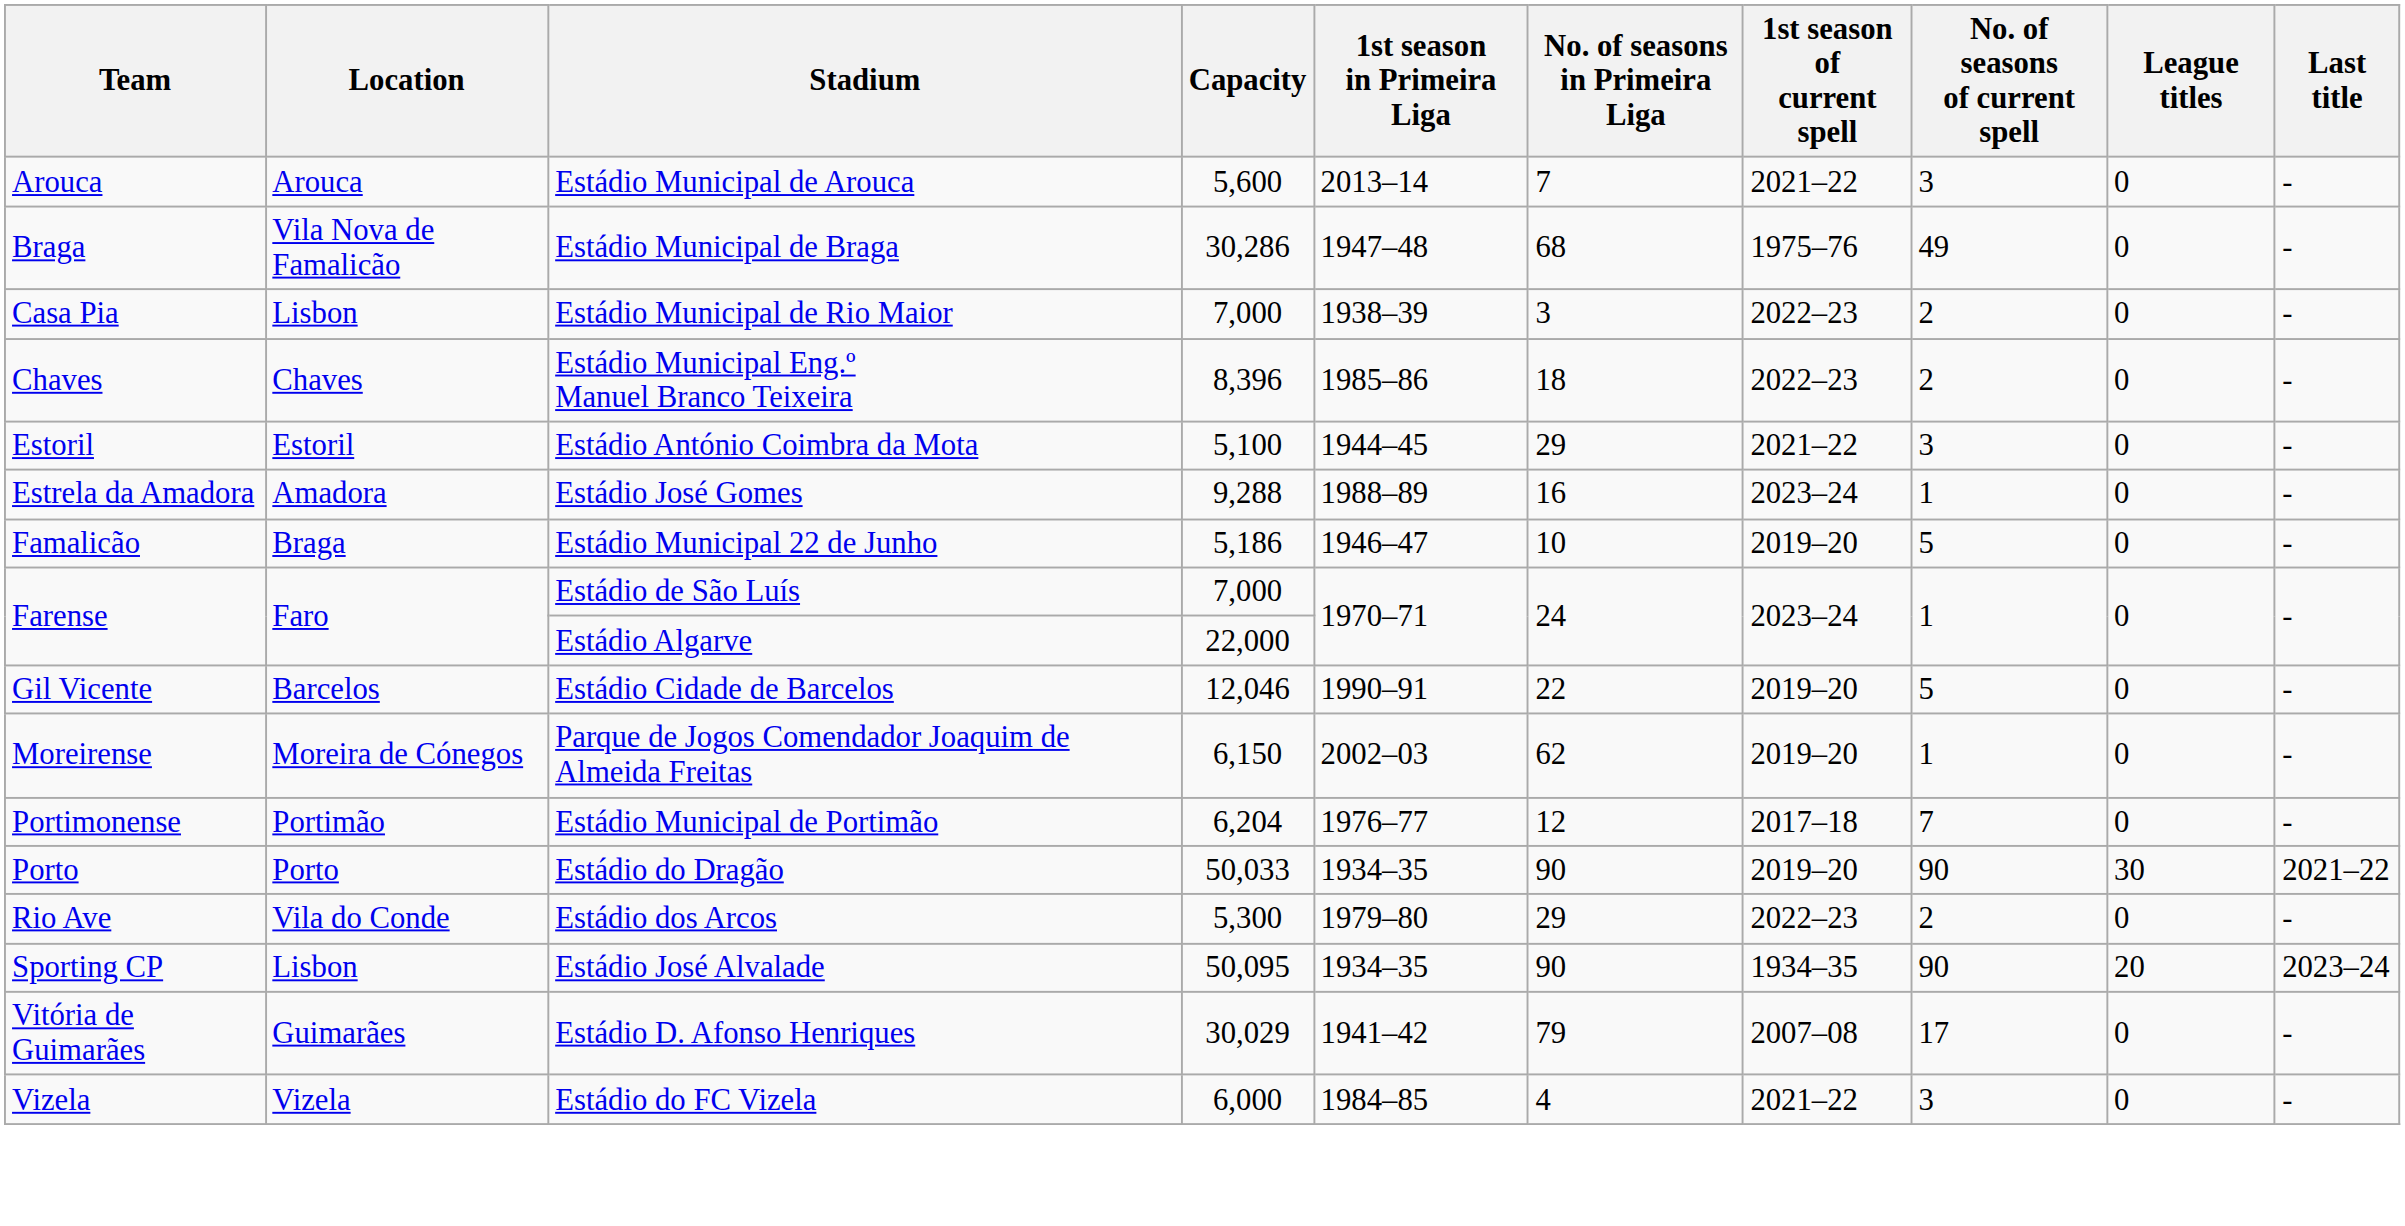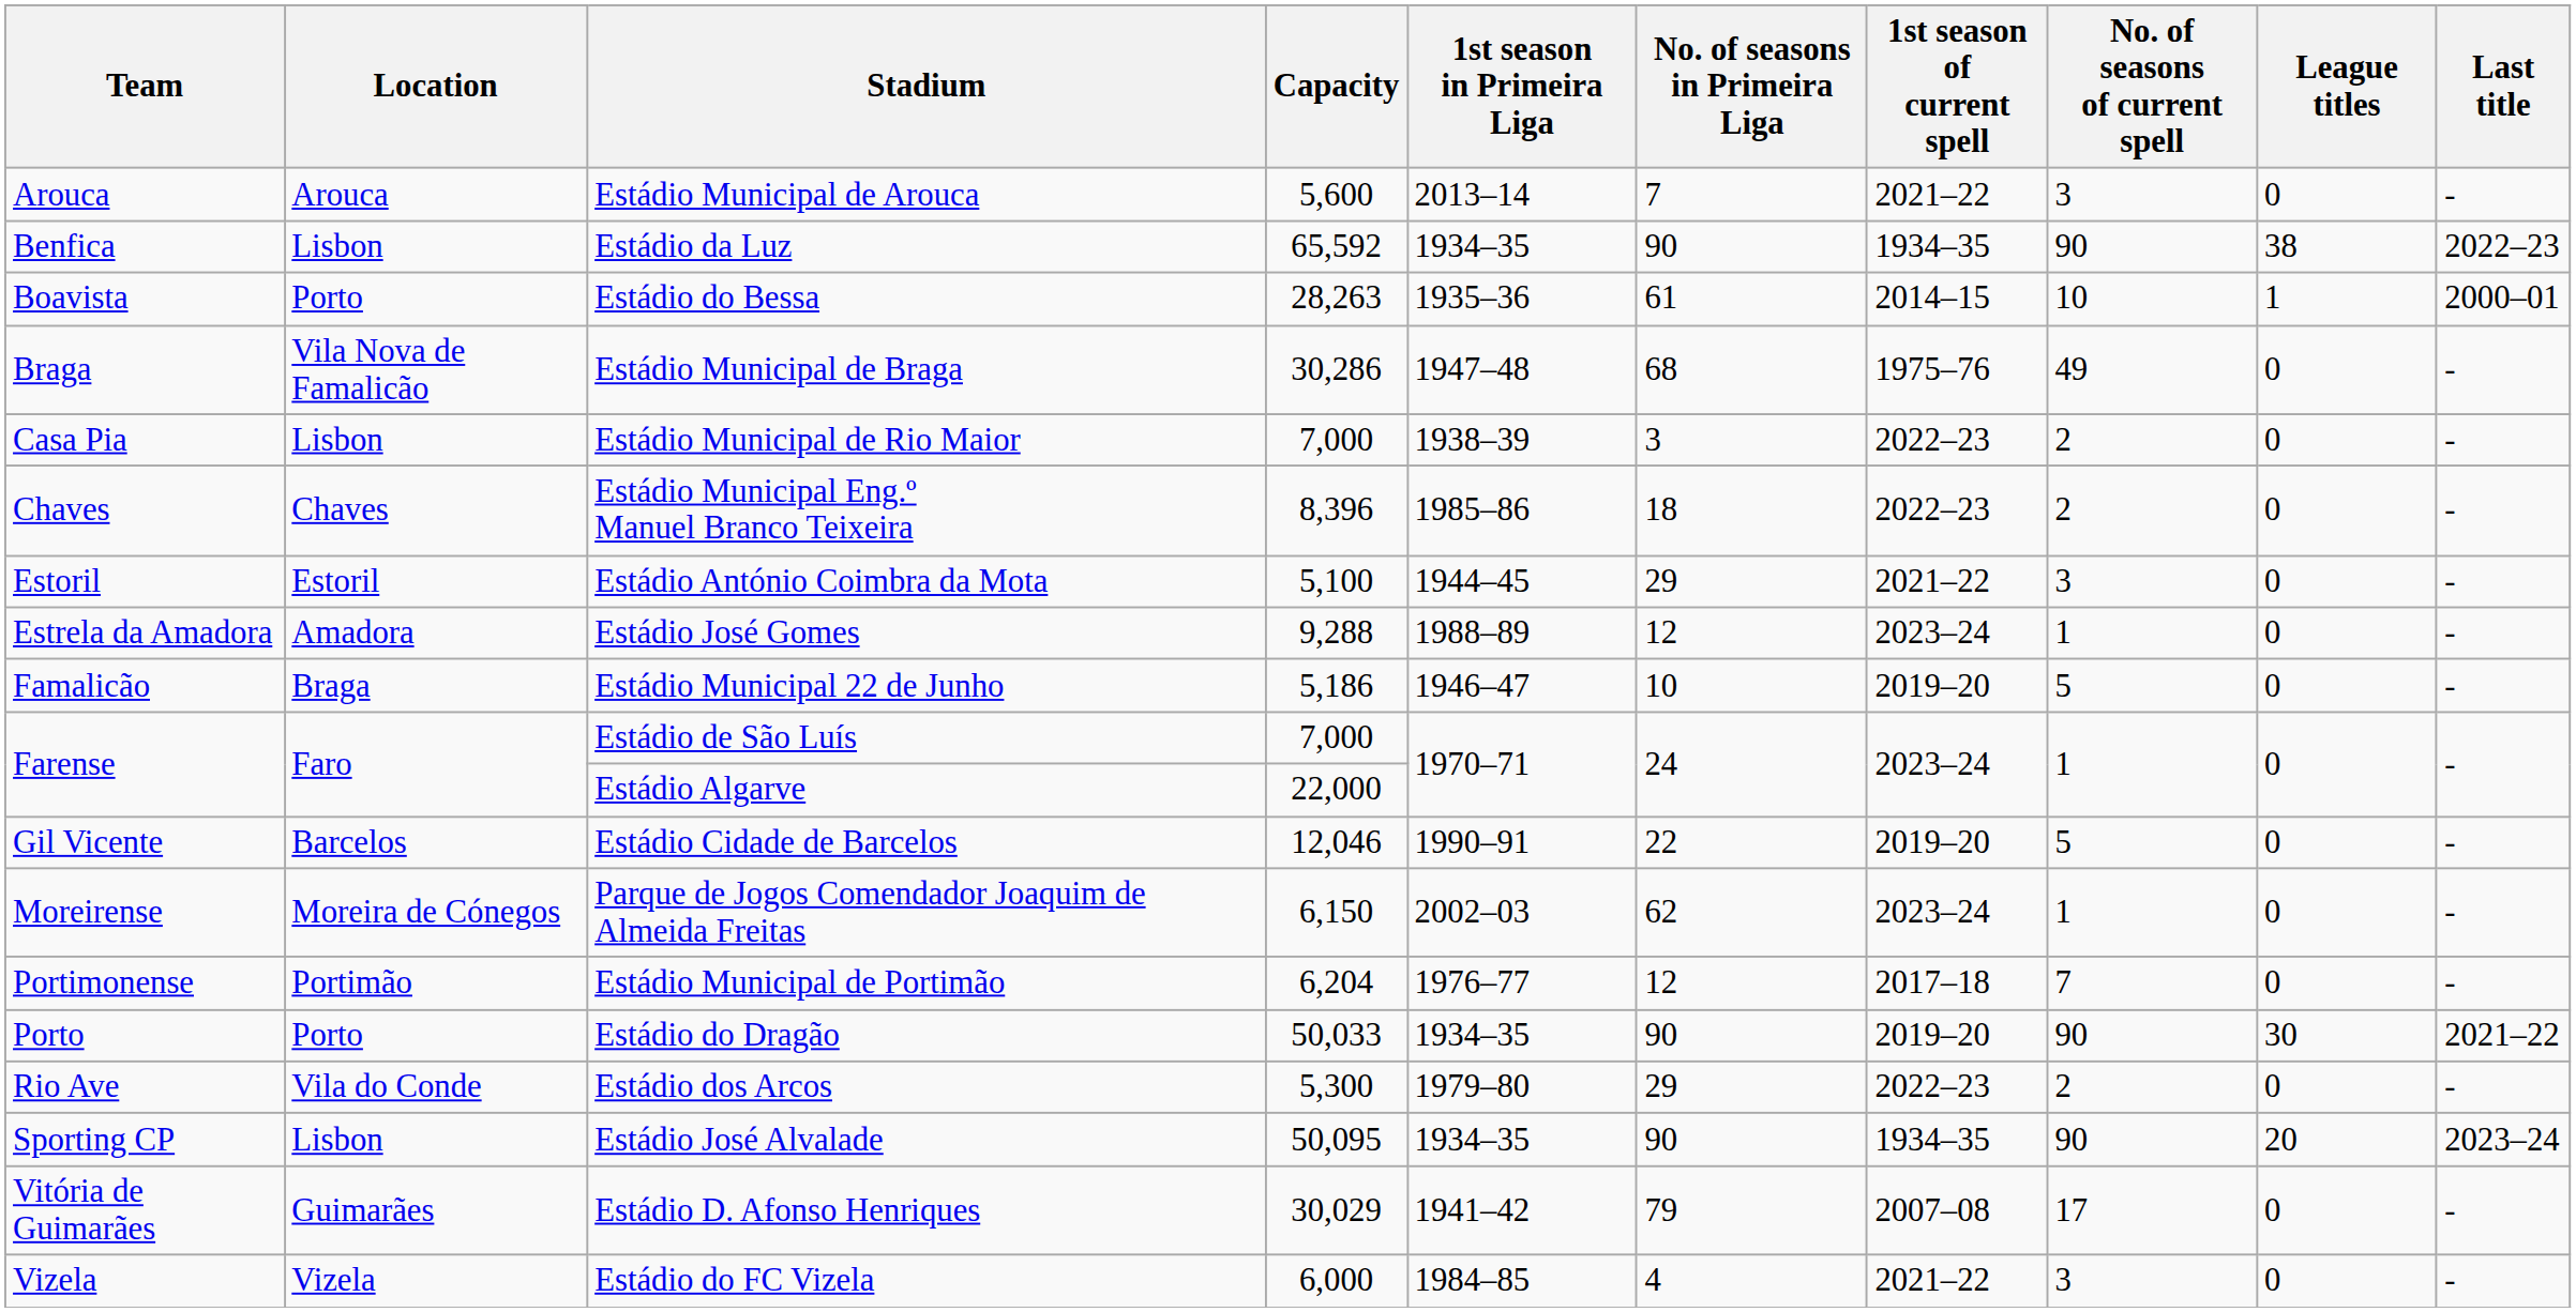+ row: Benfica | Lisbon | Estádio da Luz | 65,592 | 1934–35 | 90 | 1934–35 | 90 | 38 | 2022–23
+ row: Boavista | Porto | Estádio do Bessa | 28,263 | 1935–36 | 61 | 2014–15 | 10 | 1 | 2000–01
Estádio José Gomes | No. of seasons in Primeira Liga: 16 -> 12
Parque de Jogos Comendador Joaquim de Almeida Freitas | 1st season of current spell: 2019–20 -> 2023–24
